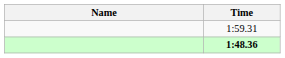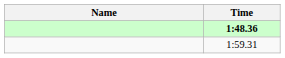rows swapped: 1:48.36 <-> 1:59.31
